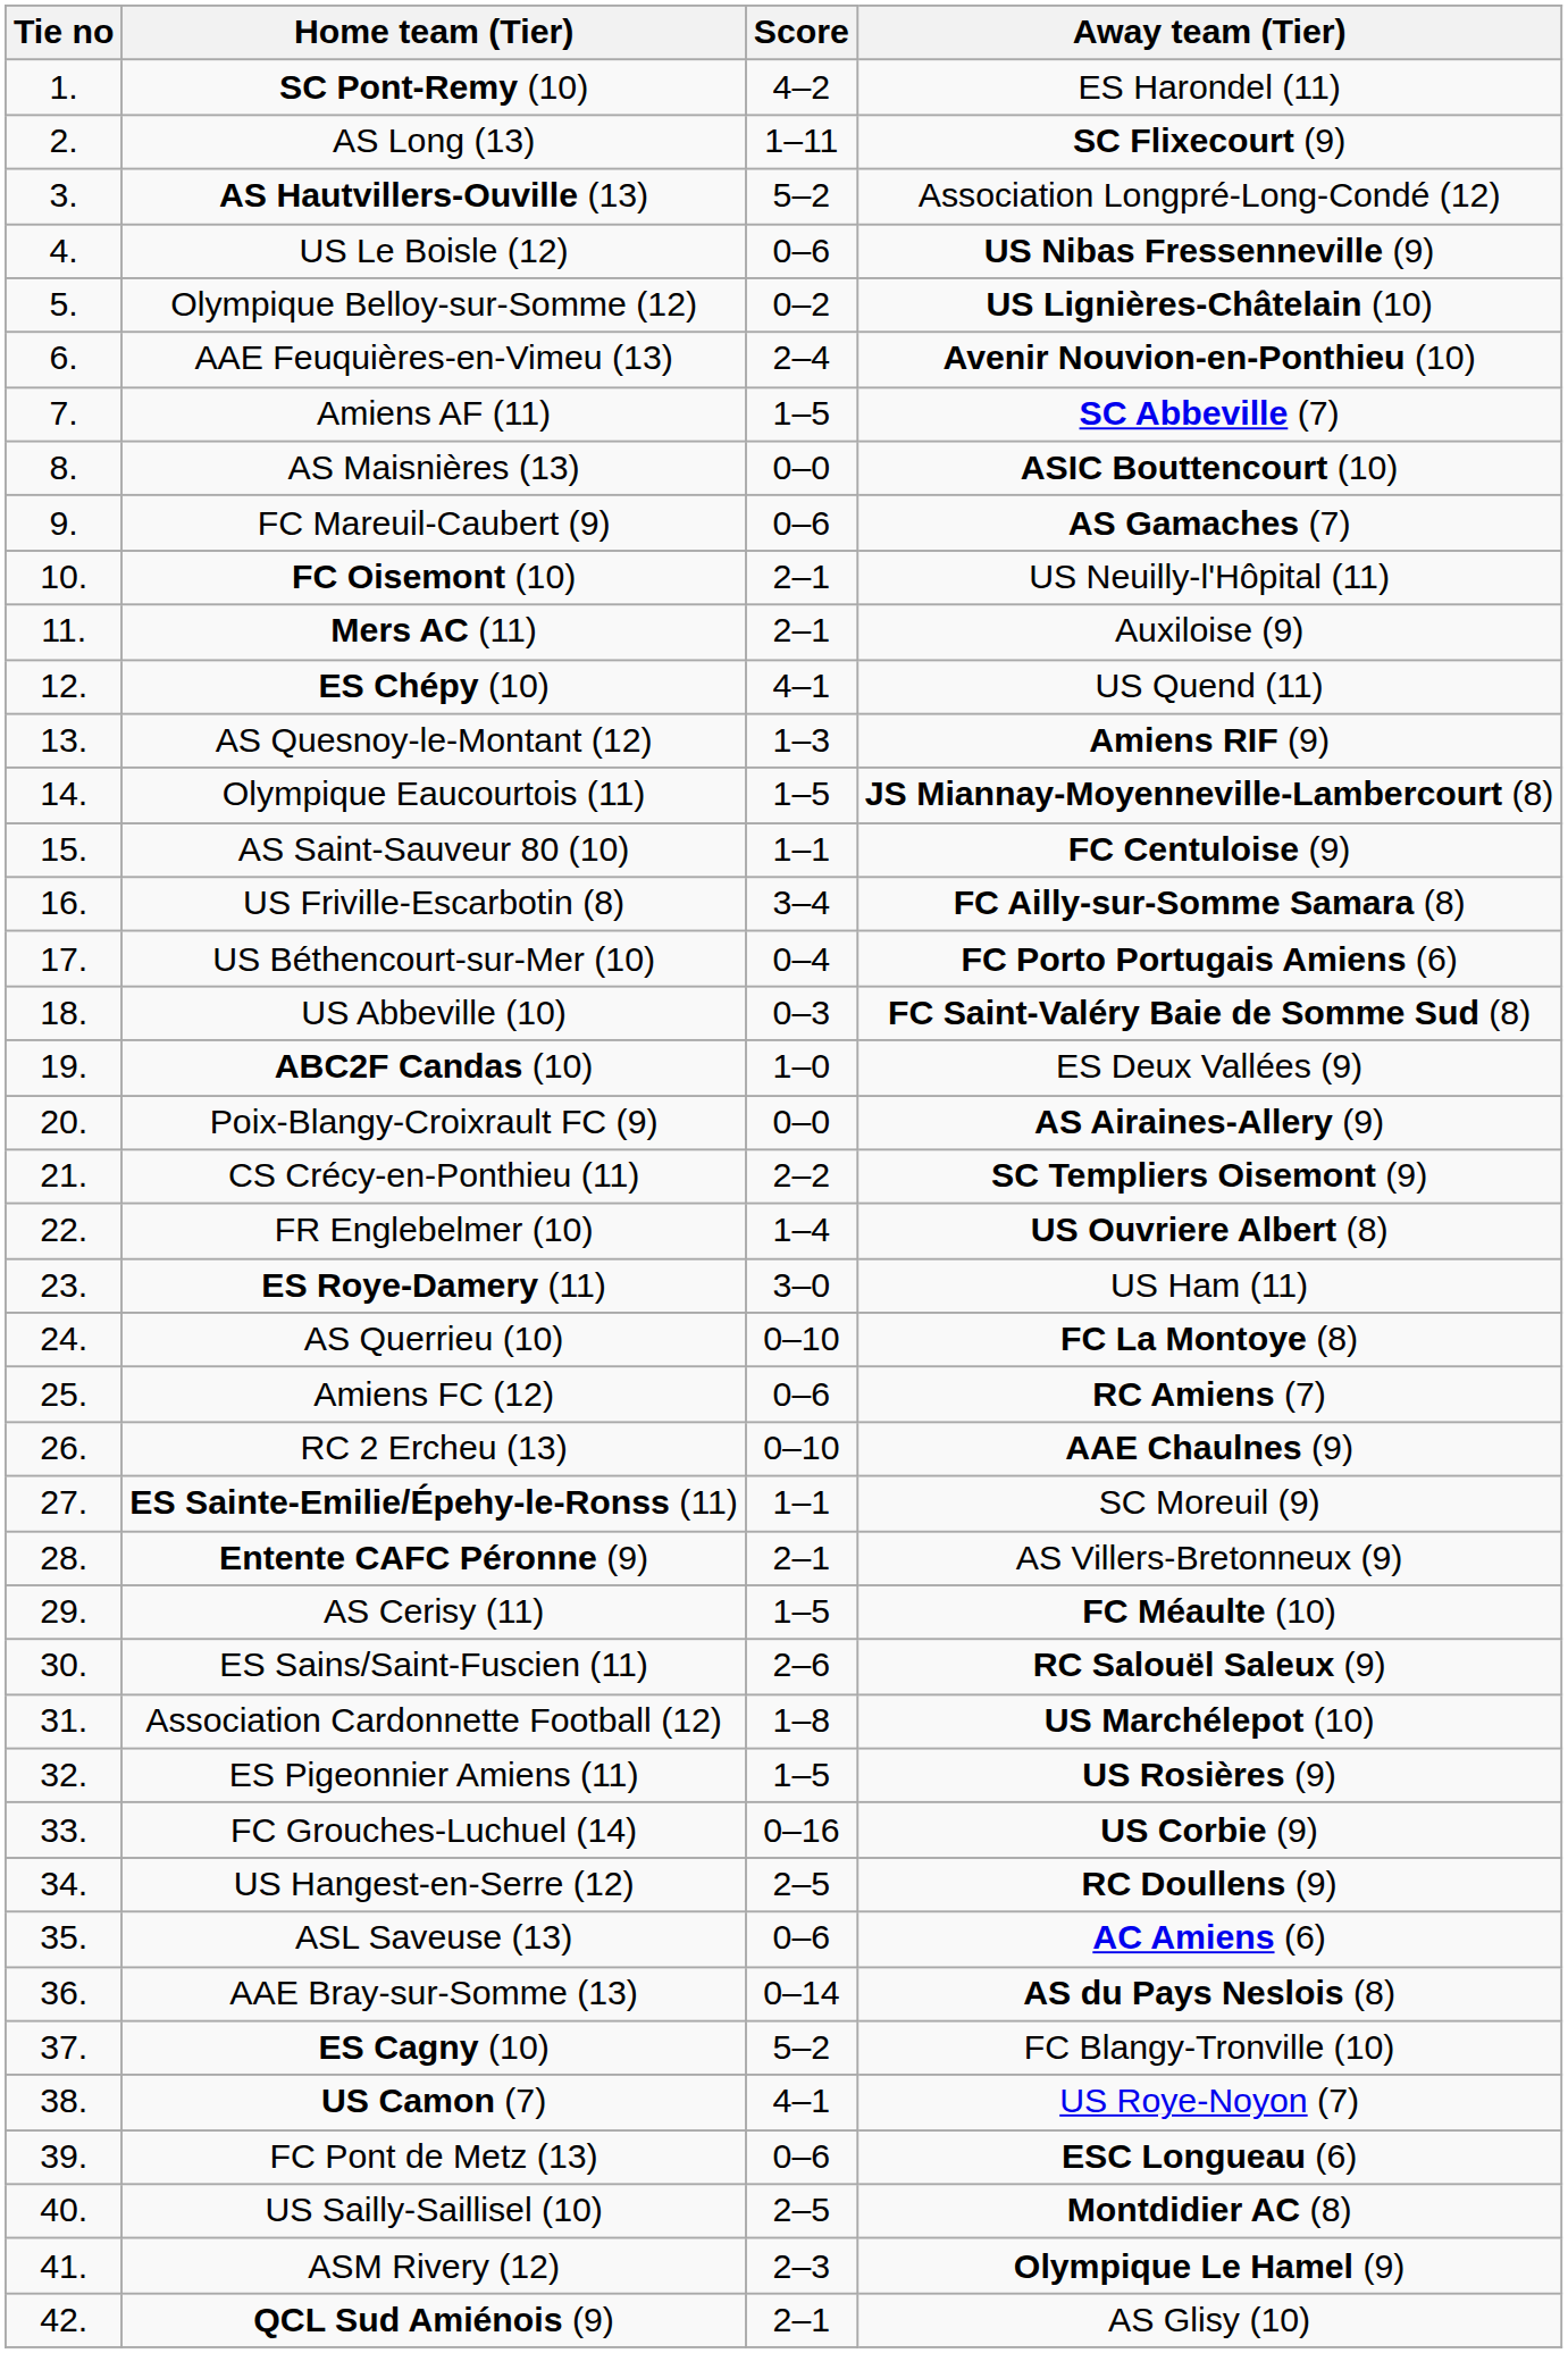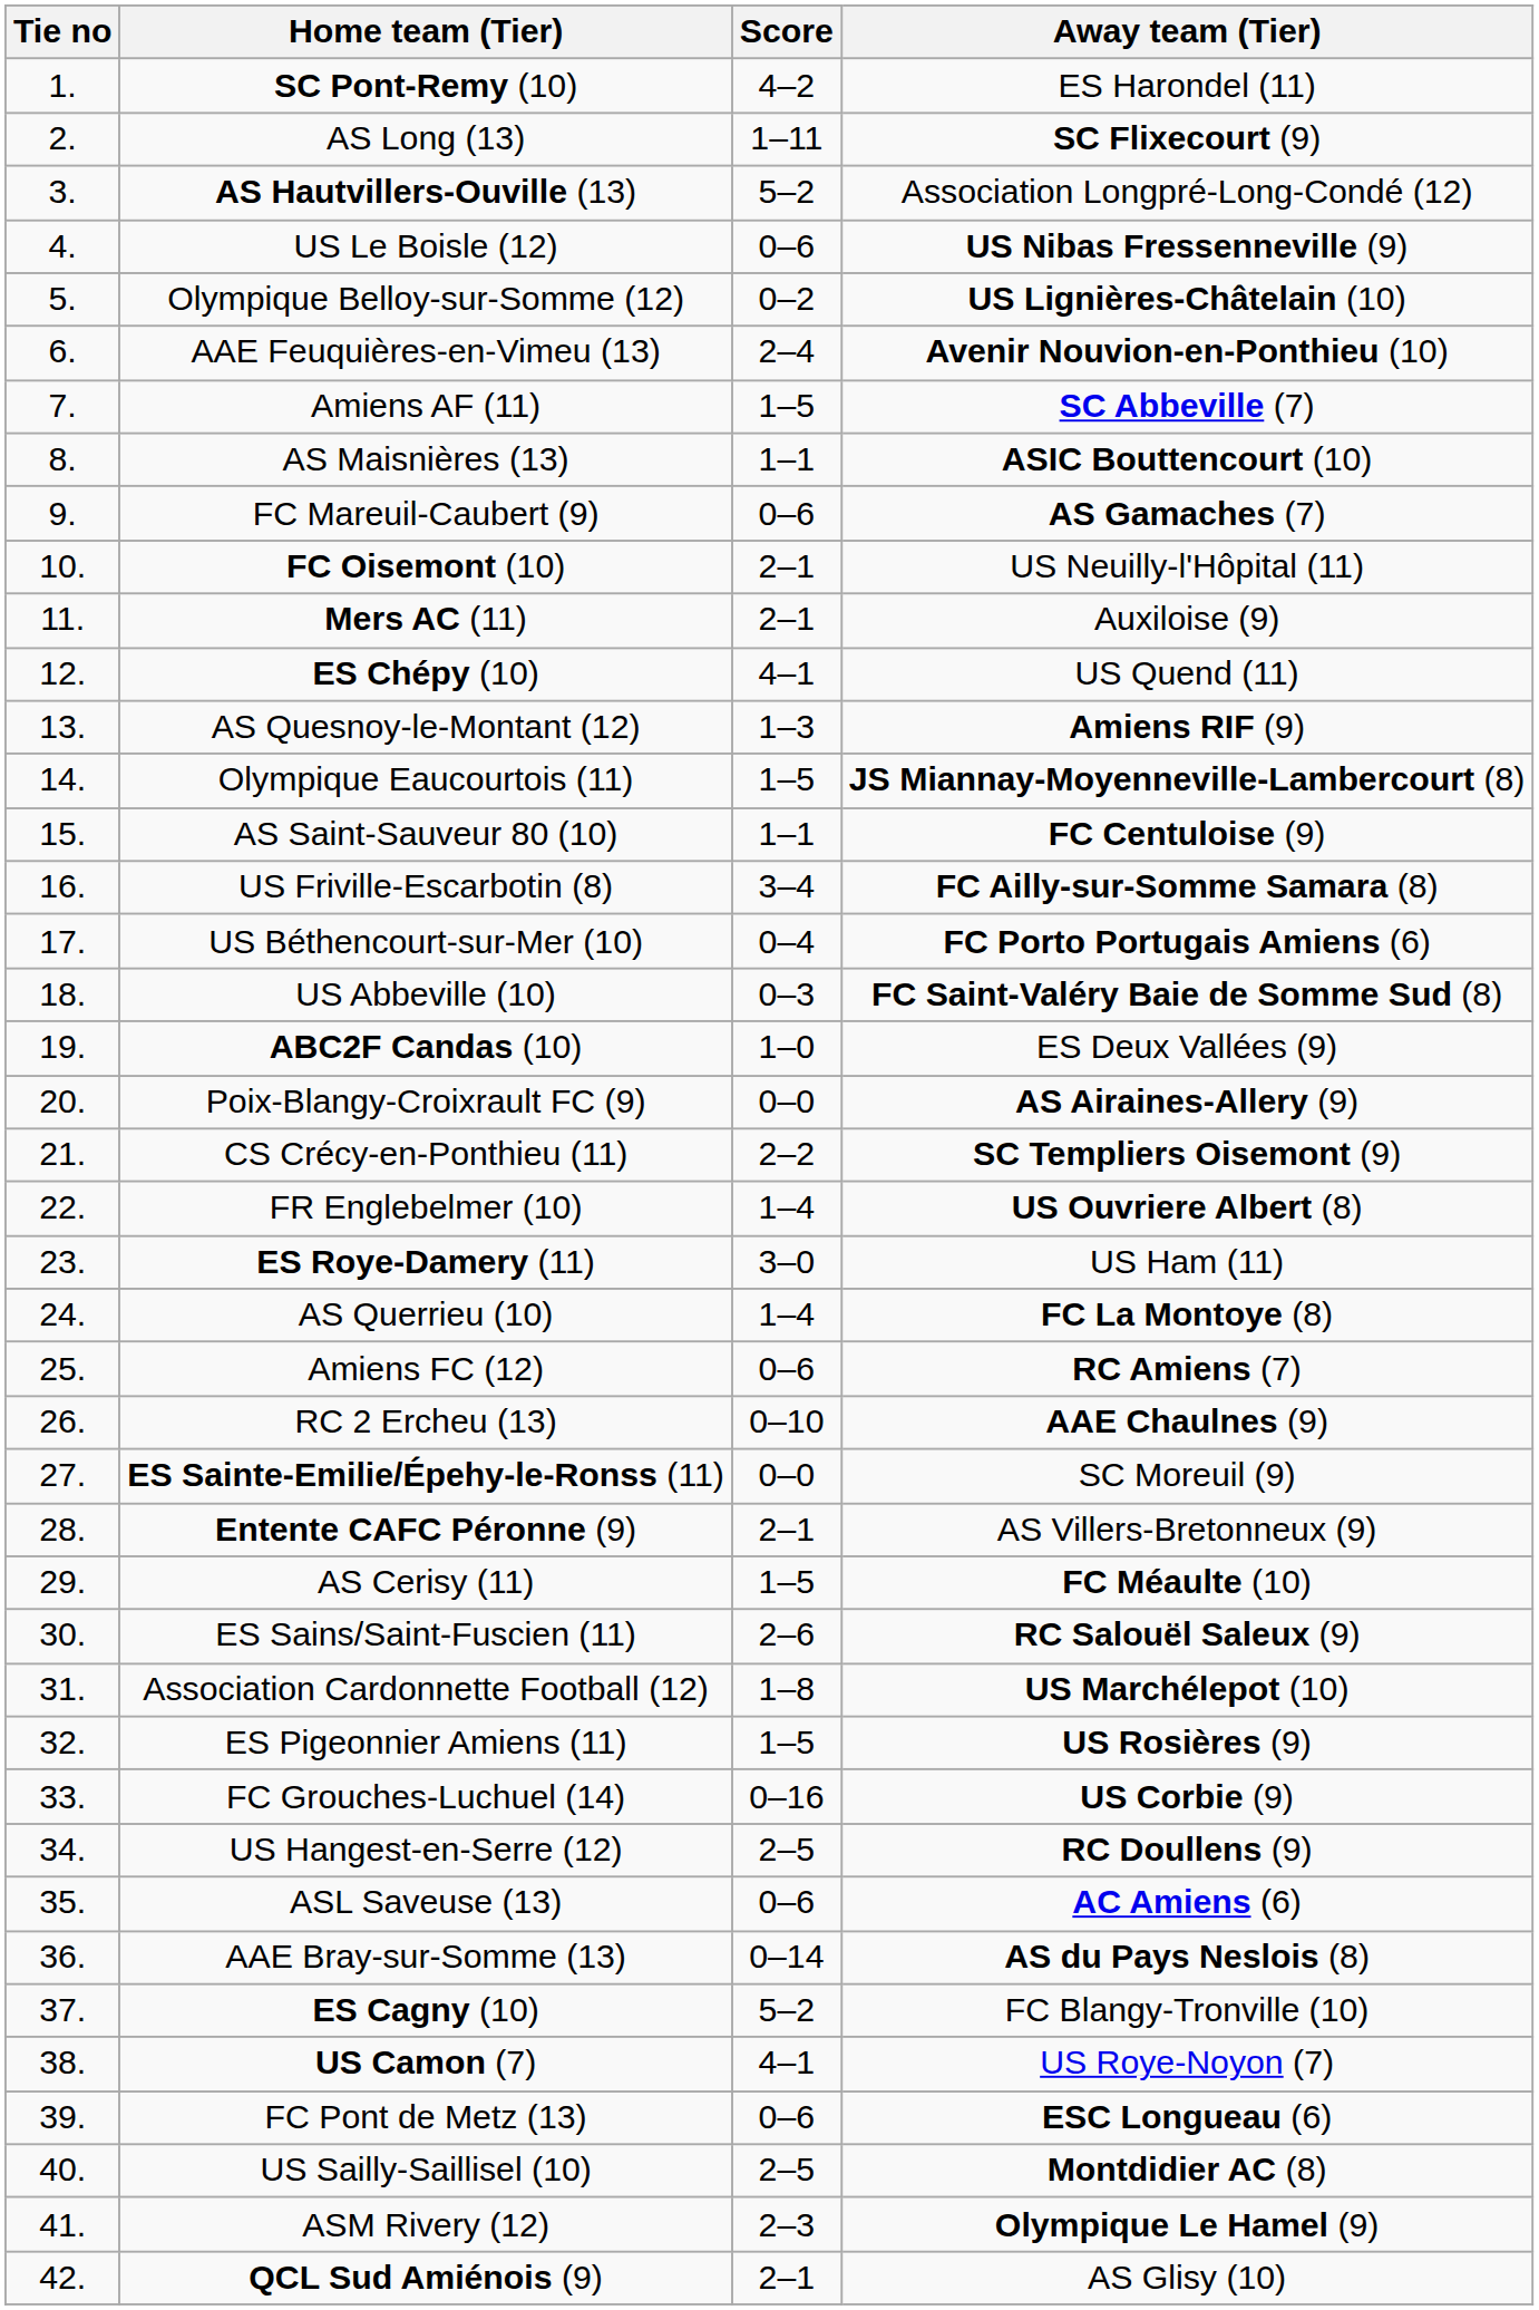AS Maisnières (13) | Score: 0–0 -> 1–1
AS Querrieu (10) | Score: 0–10 -> 1–4
ES Sainte-Emilie/Épehy-le-Ronss (11) | Score: 1–1 -> 0–0
